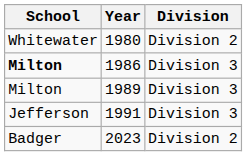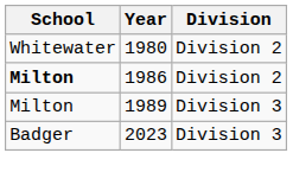1986 | Division: Division 3 -> Division 2
- row: Jefferson | 1991 | Division 3
2023 | Division: Division 2 -> Division 3
